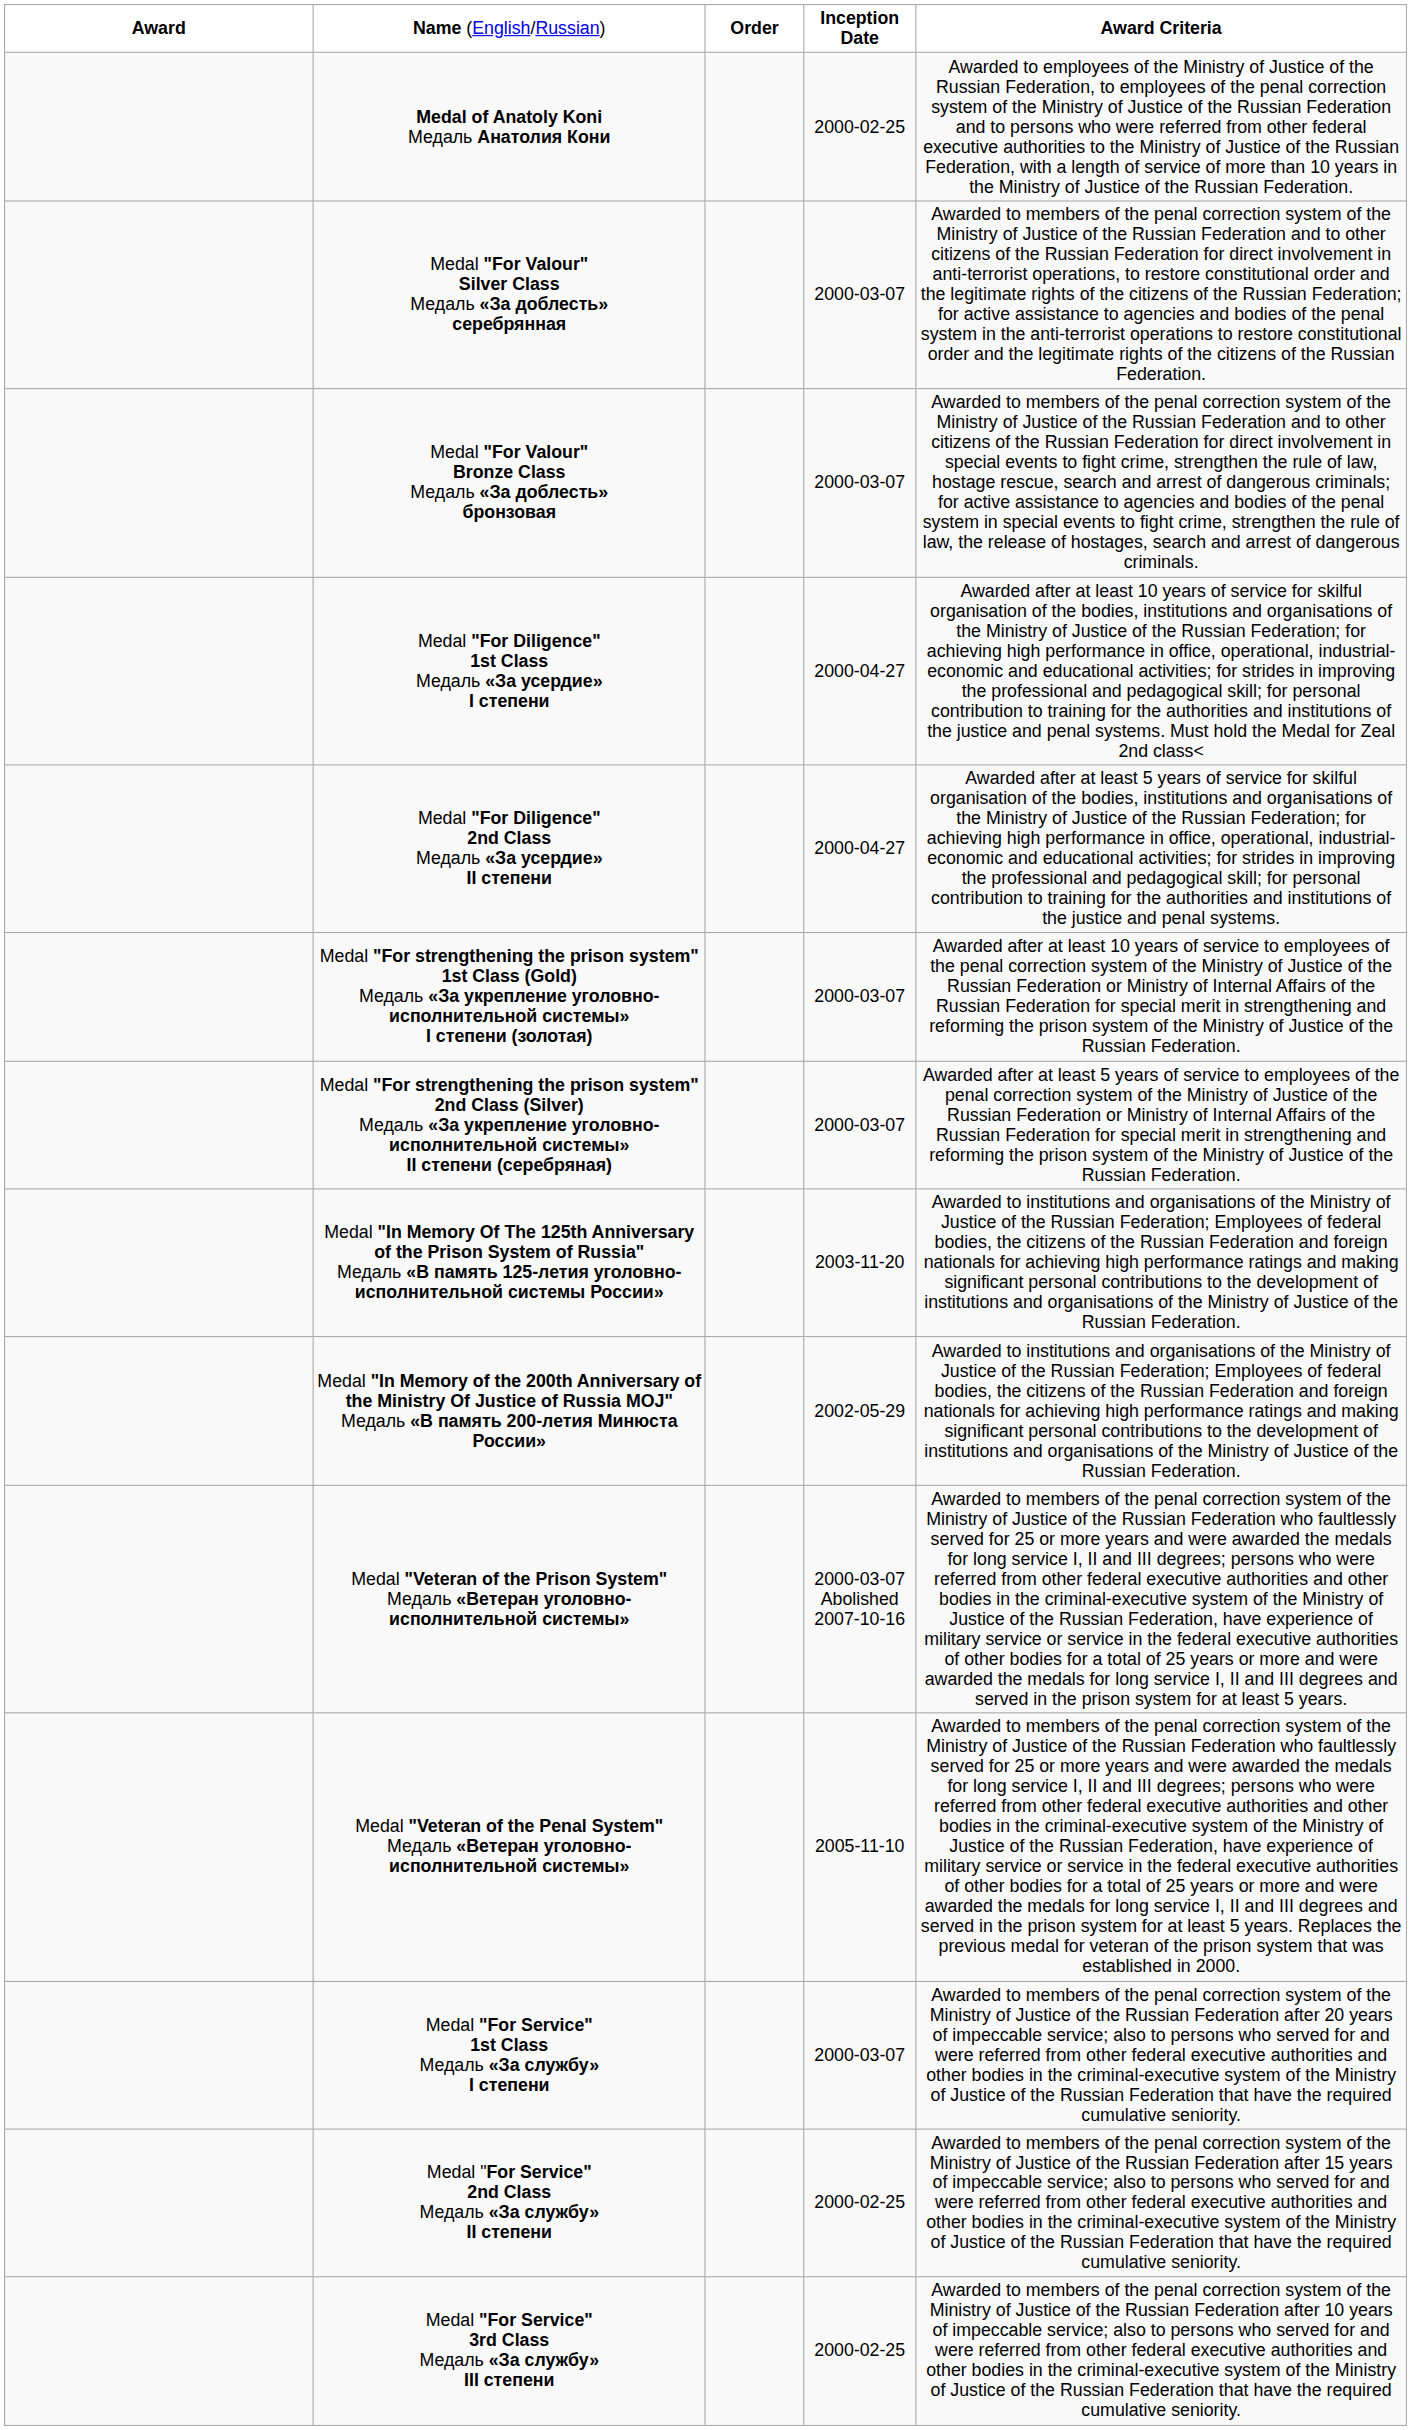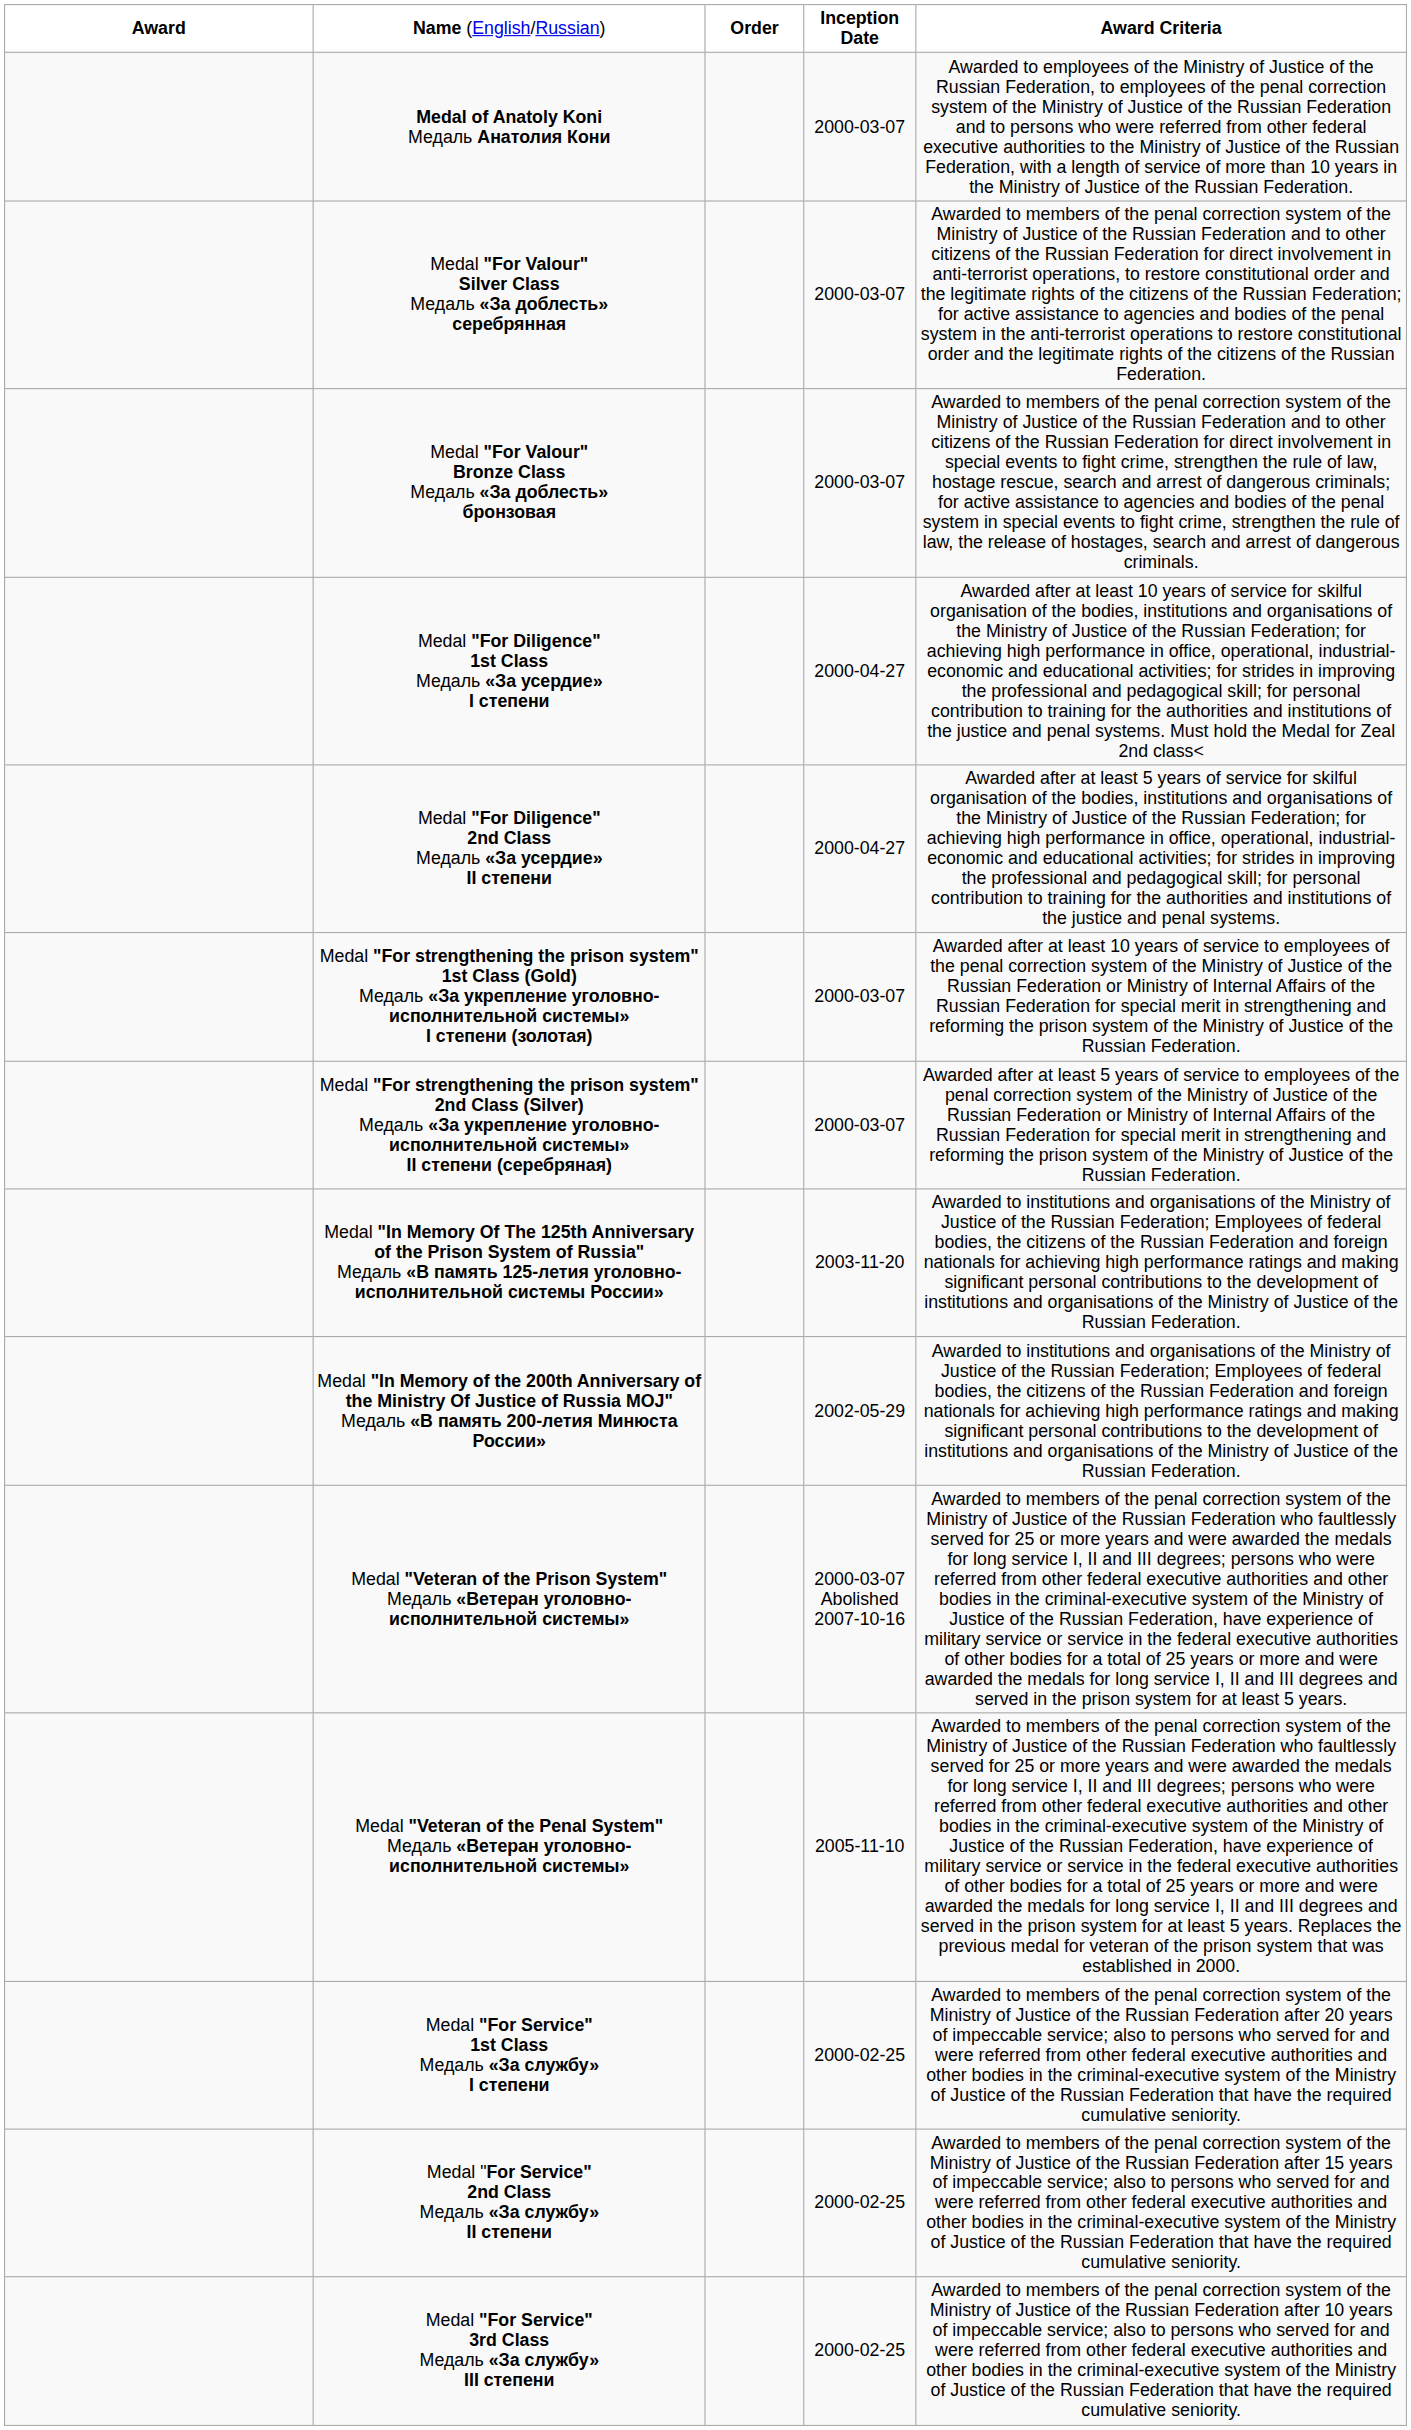Medal of Anatoly Koni Медаль Анатолия Кони | column 4: 2000-02-25 -> 2000-03-07
Medal "For Service" 1st Class Медаль «За службу» I степени | column 4: 2000-03-07 -> 2000-02-25
